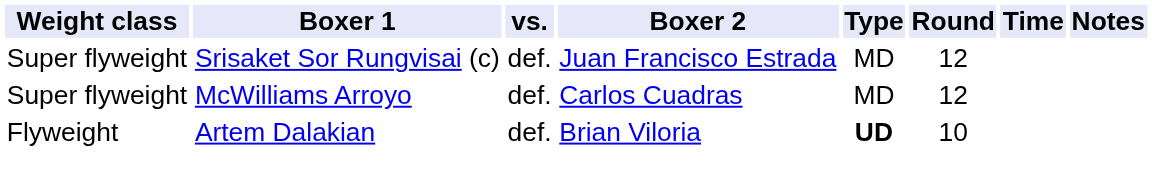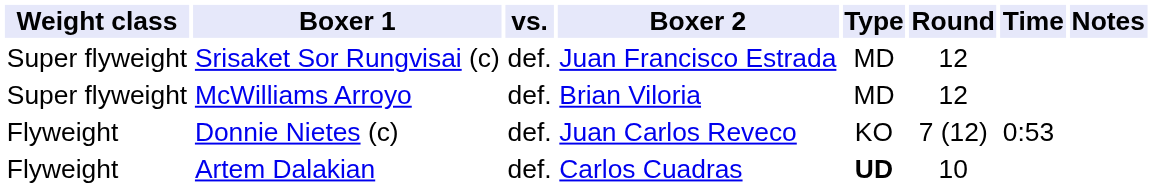McWilliams Arroyo | Boxer 2: Carlos Cuadras -> Brian Viloria
+ row: Flyweight | Donnie Nietes (c) | def. | Juan Carlos Reveco | KO | 7 (12) | 0:53
Artem Dalakian | Boxer 2: Brian Viloria -> Carlos Cuadras
